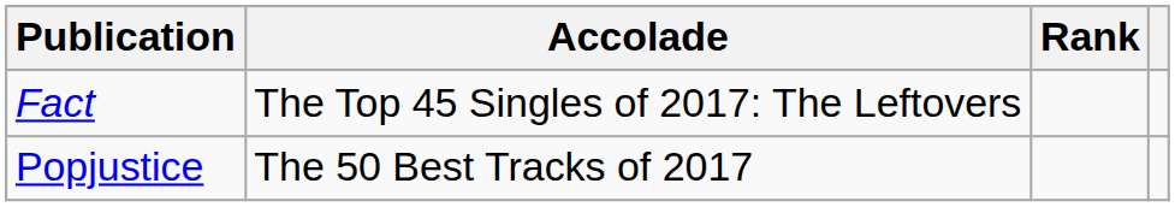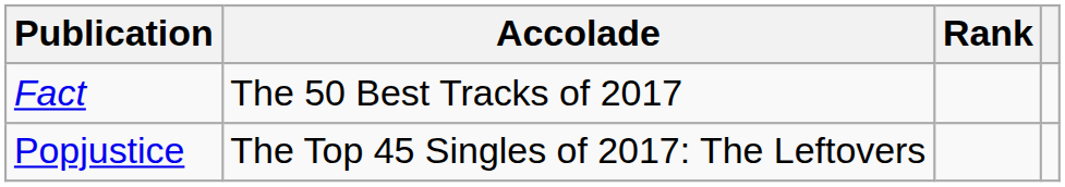Fact | Accolade: The Top 45 Singles of 2017: The Leftovers -> The 50 Best Tracks of 2017
Popjustice | Accolade: The 50 Best Tracks of 2017 -> The Top 45 Singles of 2017: The Leftovers
